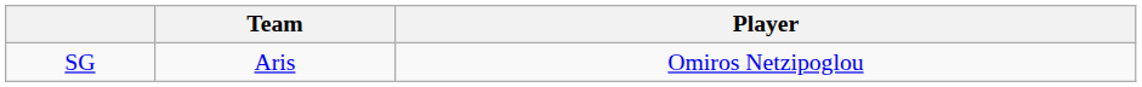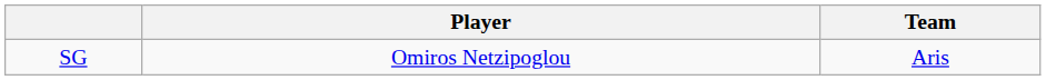columns swapped: Player <-> Team
